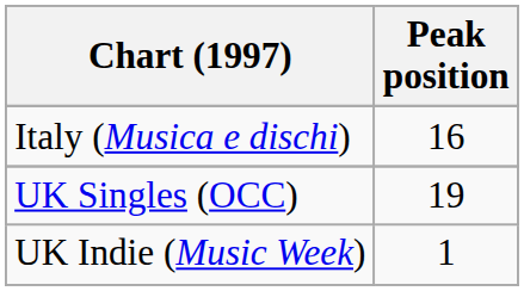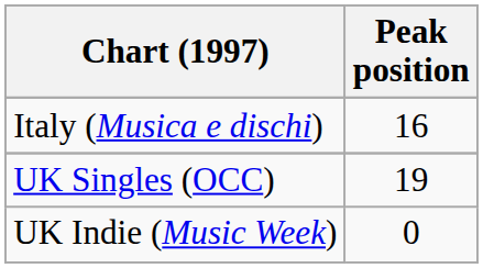UK Indie (Music Week) | Peak position: 1 -> 0
